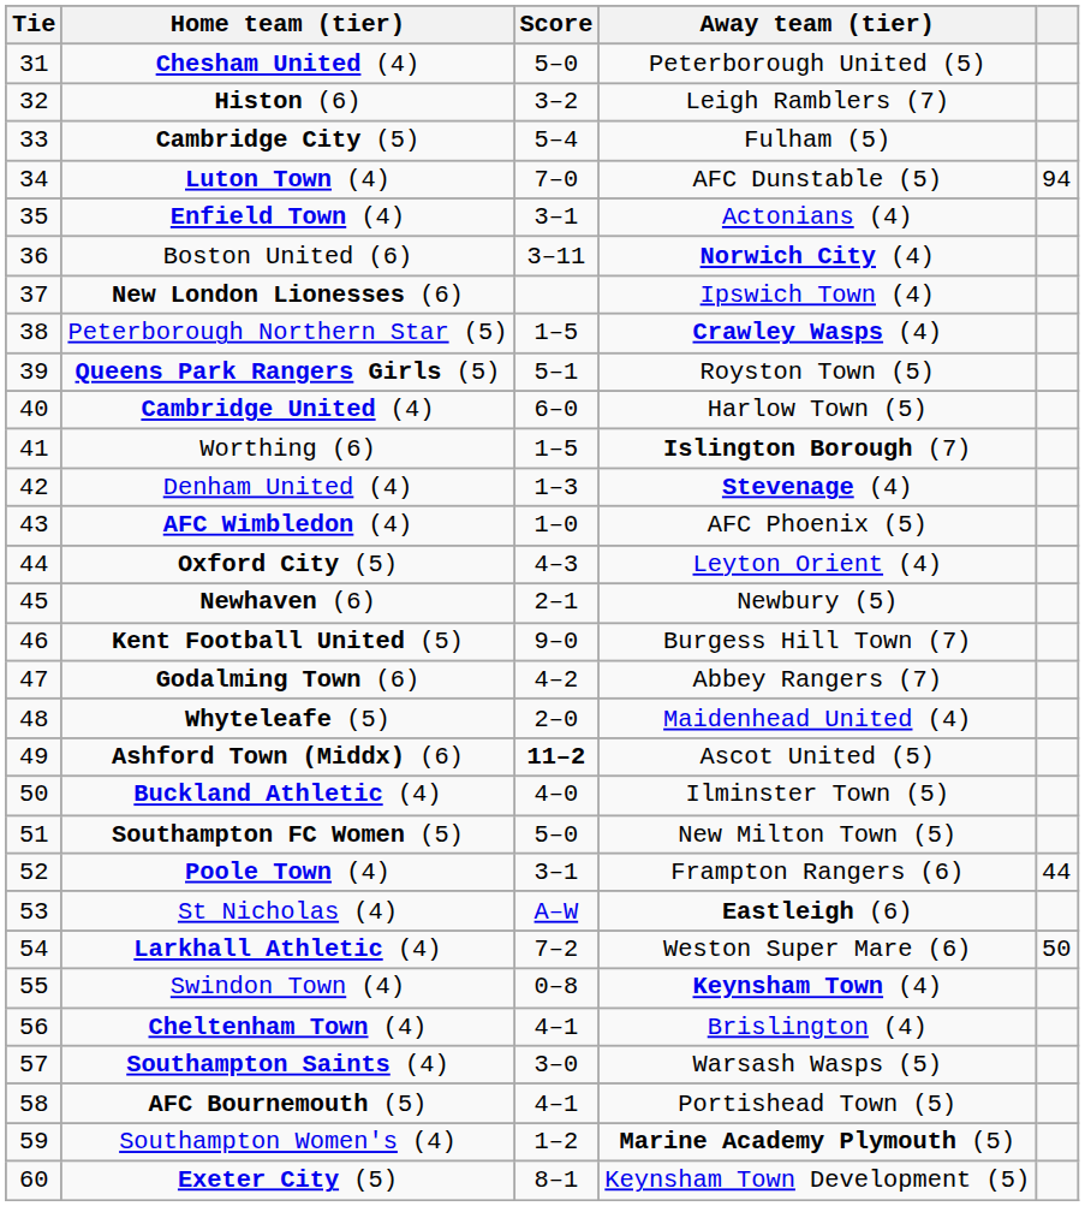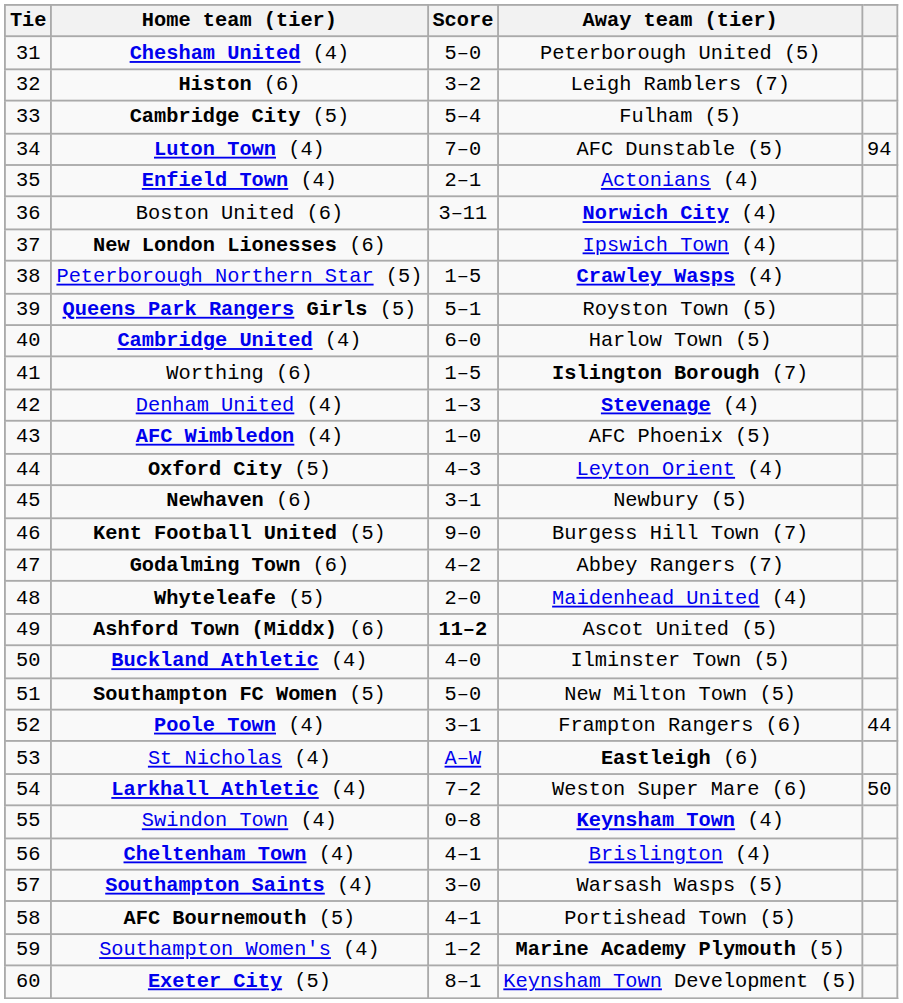Enfield Town (4) | Score: 3–1 -> 2–1
Newhaven (6) | Score: 2–1 -> 3–1
